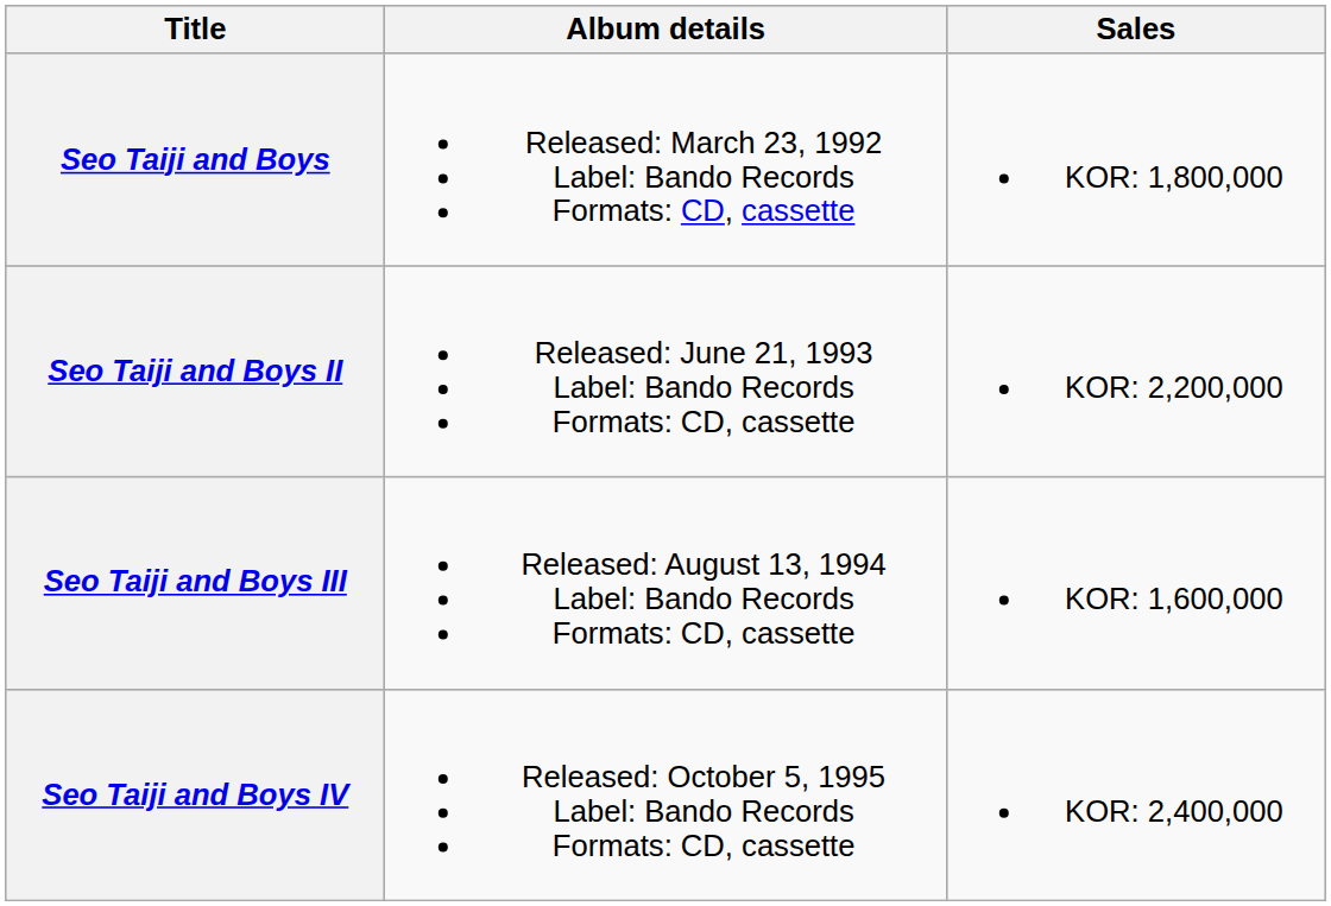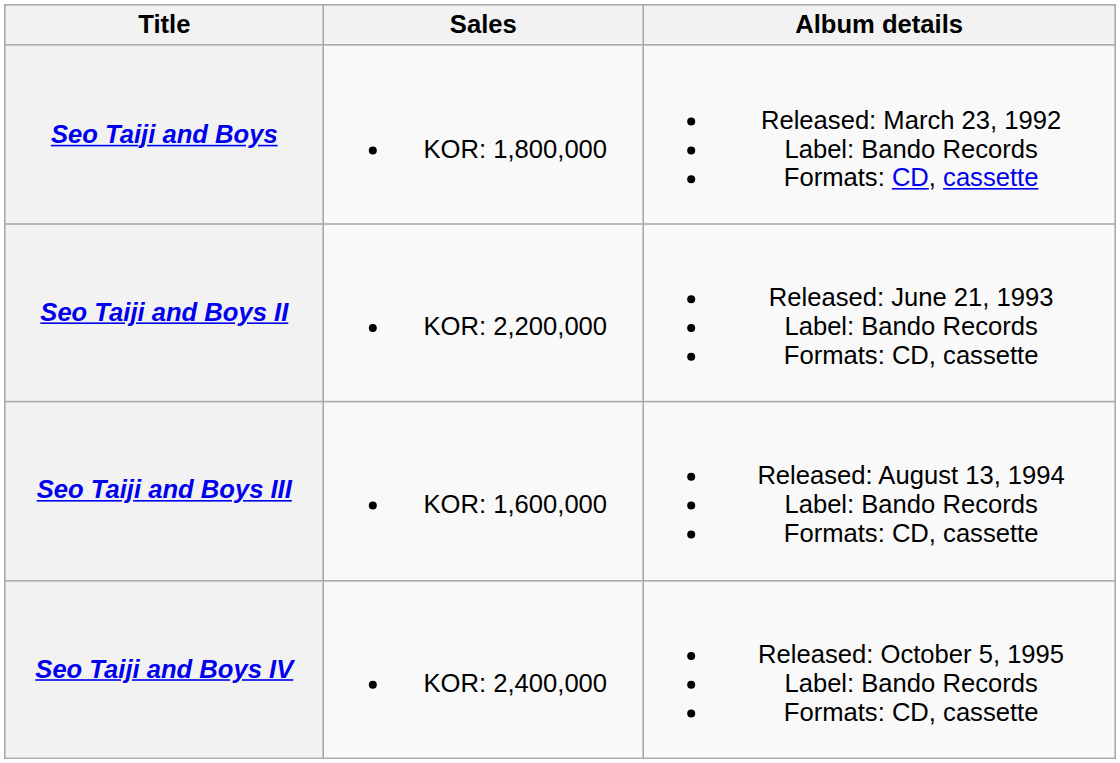columns swapped: Album details <-> Sales
